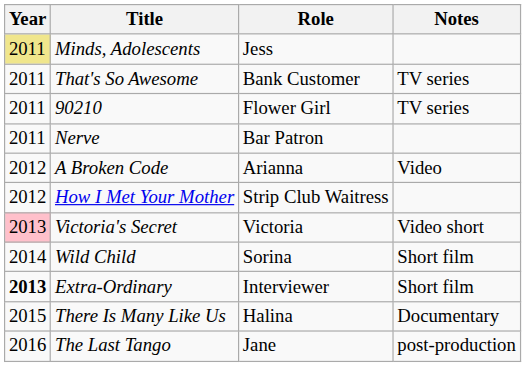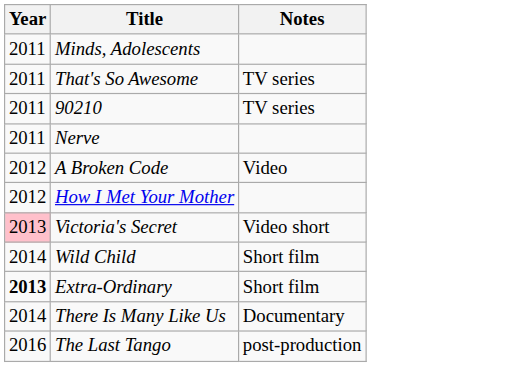- column: Role | Jess | Bank Customer | Flower Girl | Bar Patron | Arianna | Strip Club Waitress | Victoria | Sorina | Interviewer | Halina | Jane
Minds, Adolescents | Year: khaki background -> no background
There Is Many Like Us | Year: 2015 -> 2014
